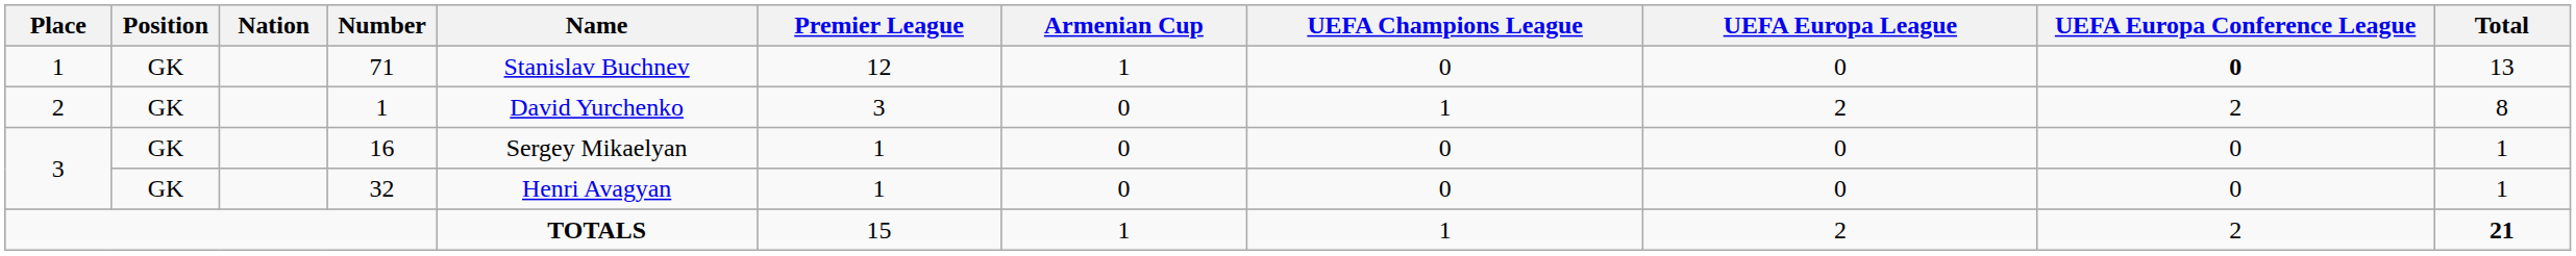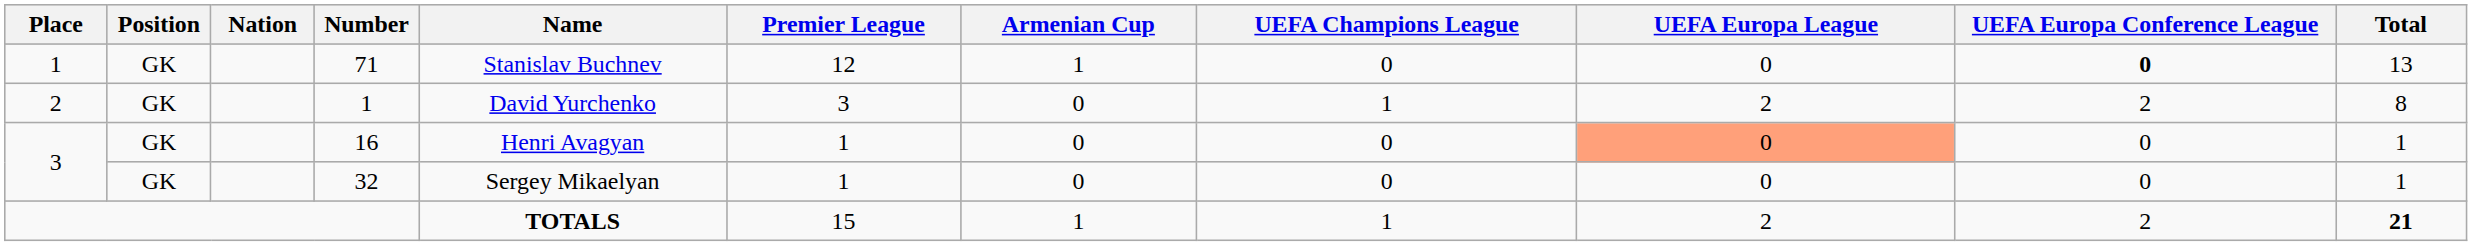16 | Name: Sergey Mikaelyan -> Henri Avagyan
16 | UEFA Europa League: no background -> lightsalmon background
32 | Name: Henri Avagyan -> Sergey Mikaelyan
